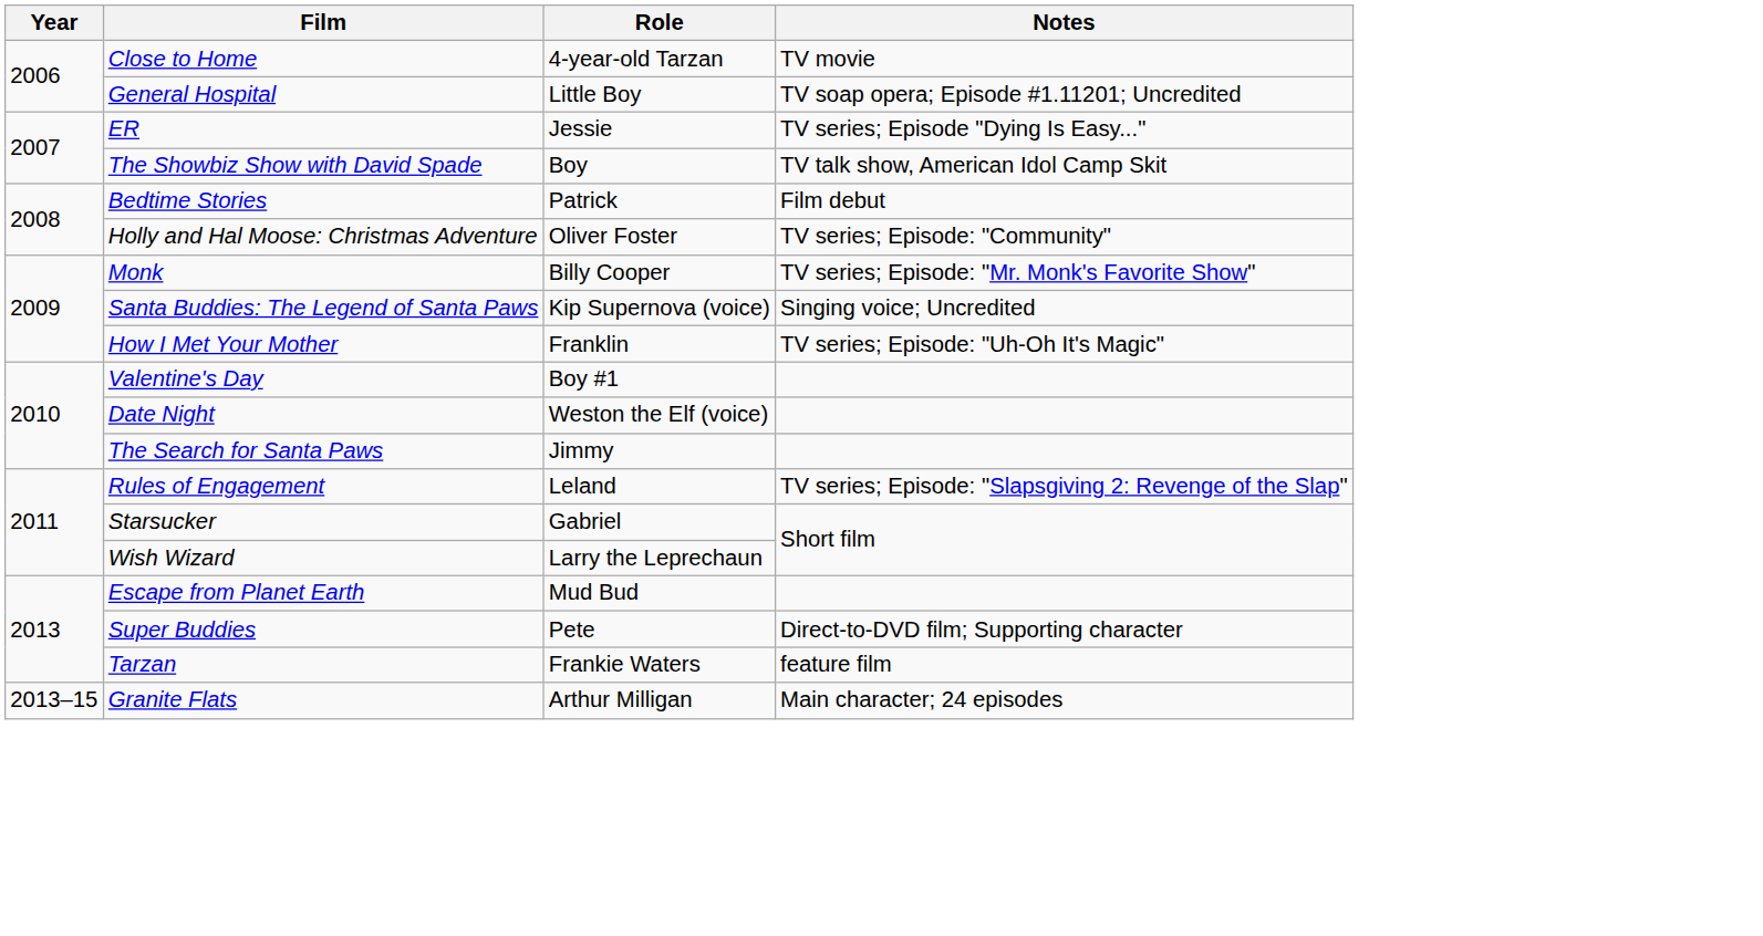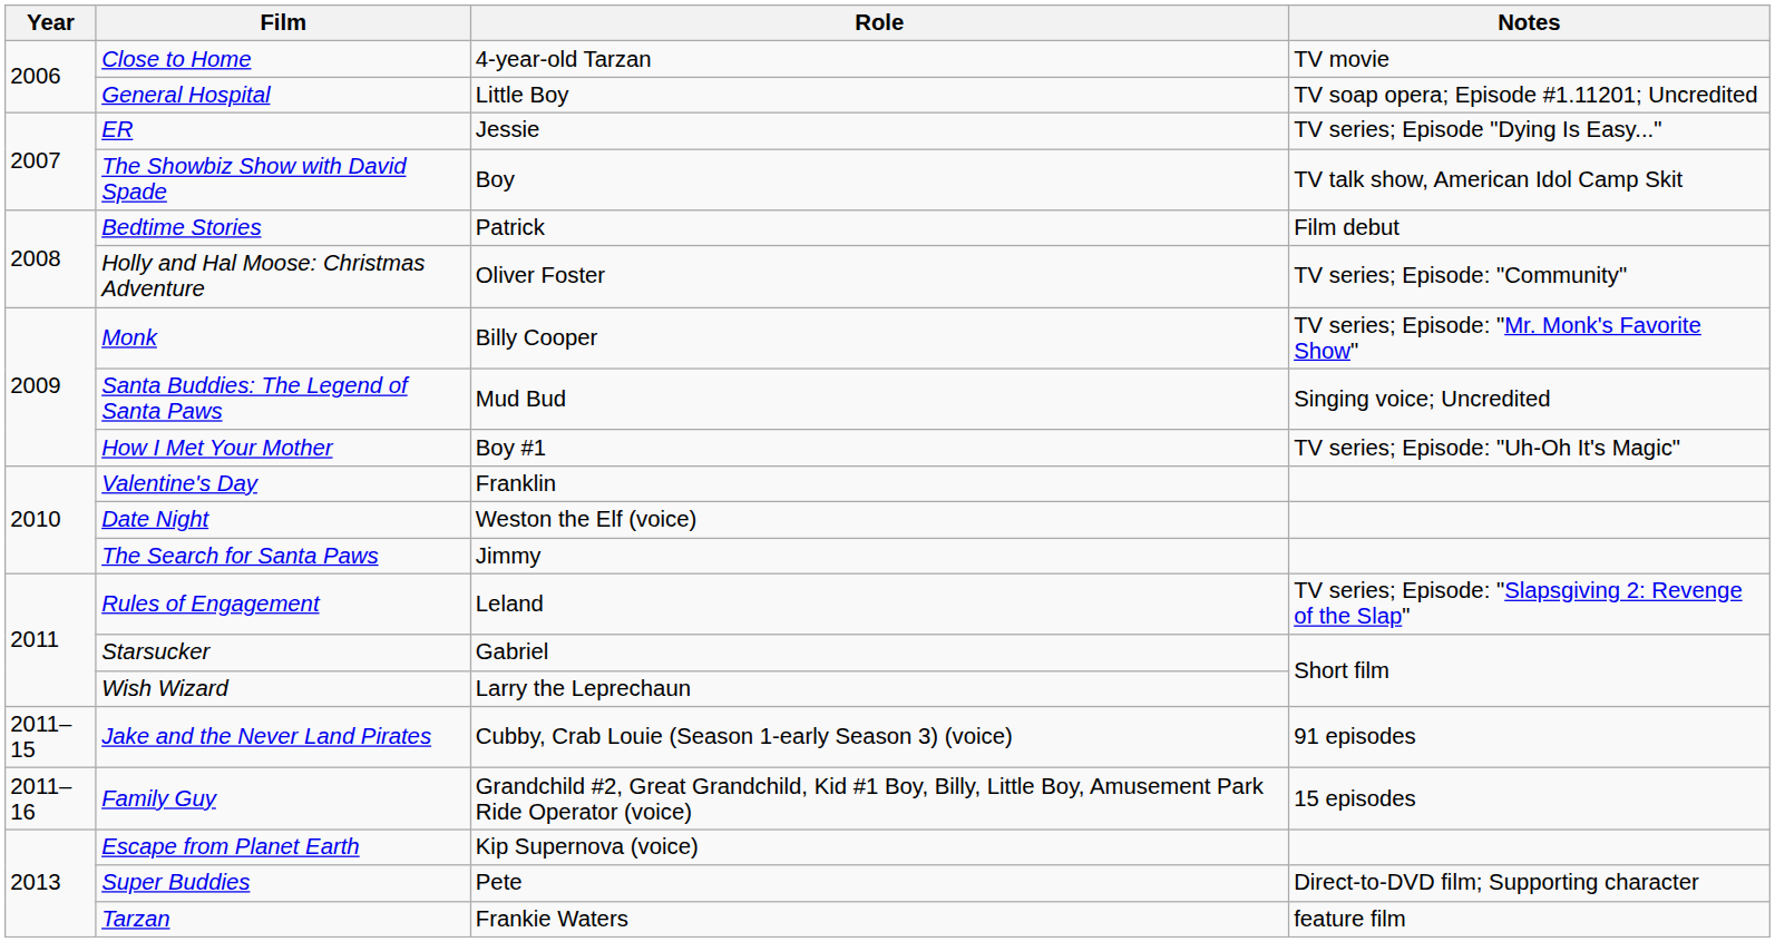Santa Buddies: The Legend of Santa Paws | Role: Kip Supernova (voice) -> Mud Bud
How I Met Your Mother | Role: Franklin -> Boy #1
Valentine's Day | Role: Boy #1 -> Franklin
+ row: 2011–15 | Jake and the Never Land Pirates | Cubby, Crab Louie (Season 1-early Season 3) (voice) | 91 episodes
+ row: 2011–16 | Family Guy | Grandchild #2, Great Grandchild, Kid #1 Boy, Billy, Little Boy, Amusement Park Ride Operator (voice) | 15 episodes
Escape from Planet Earth | Role: Mud Bud -> Kip Supernova (voice)
- row: 2013–15 | Granite Flats | Arthur Milligan | Main character; 24 episodes
